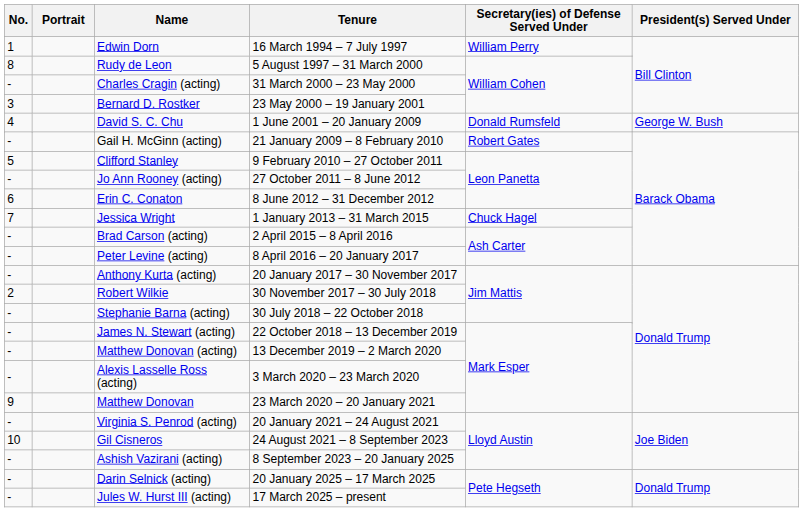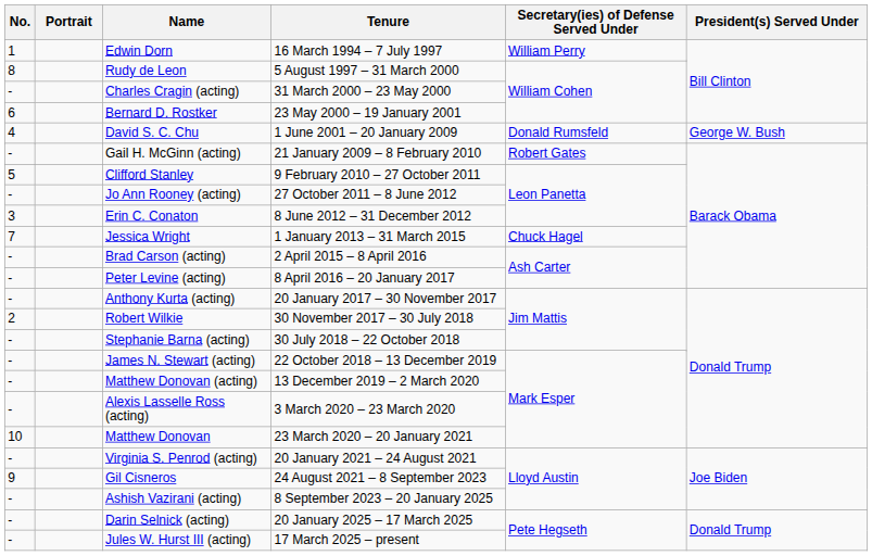Bernard D. Rostker | No.: 3 -> 6
Erin C. Conaton | No.: 6 -> 3
Matthew Donovan | No.: 9 -> 10
Gil Cisneros | No.: 10 -> 9
